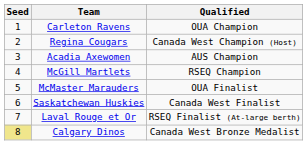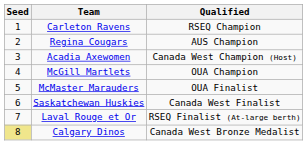Carleton Ravens | Qualified: OUA Champion -> RSEQ Champion
Regina Cougars | Qualified: Canada West Champion (Host) -> AUS Champion
Acadia Axewomen | Qualified: AUS Champion -> Canada West Champion (Host)
McGill Martlets | Qualified: RSEQ Champion -> OUA Champion
